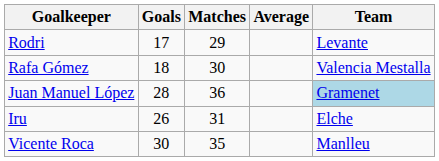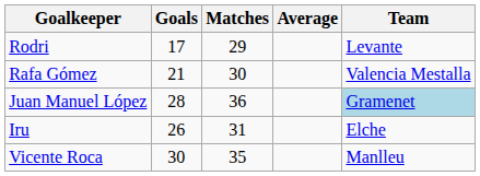Rafa Gómez | Goals: 18 -> 21
